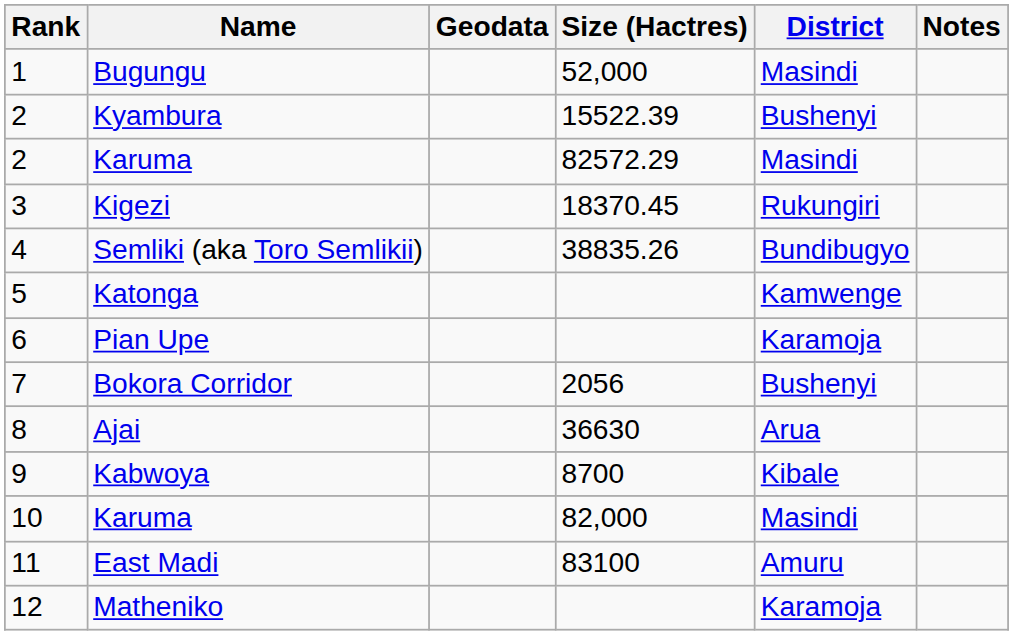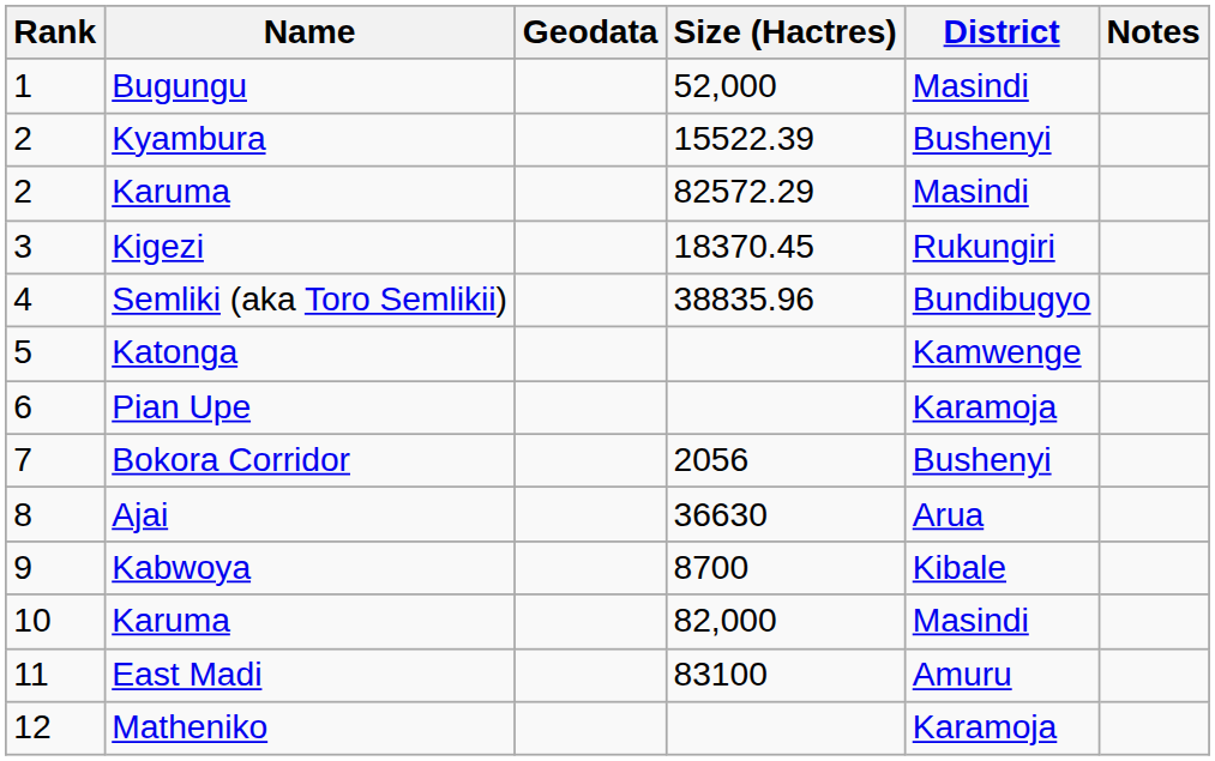Semliki (aka Toro Semlikii) | Size (Hactres): 38835.26 -> 38835.96
